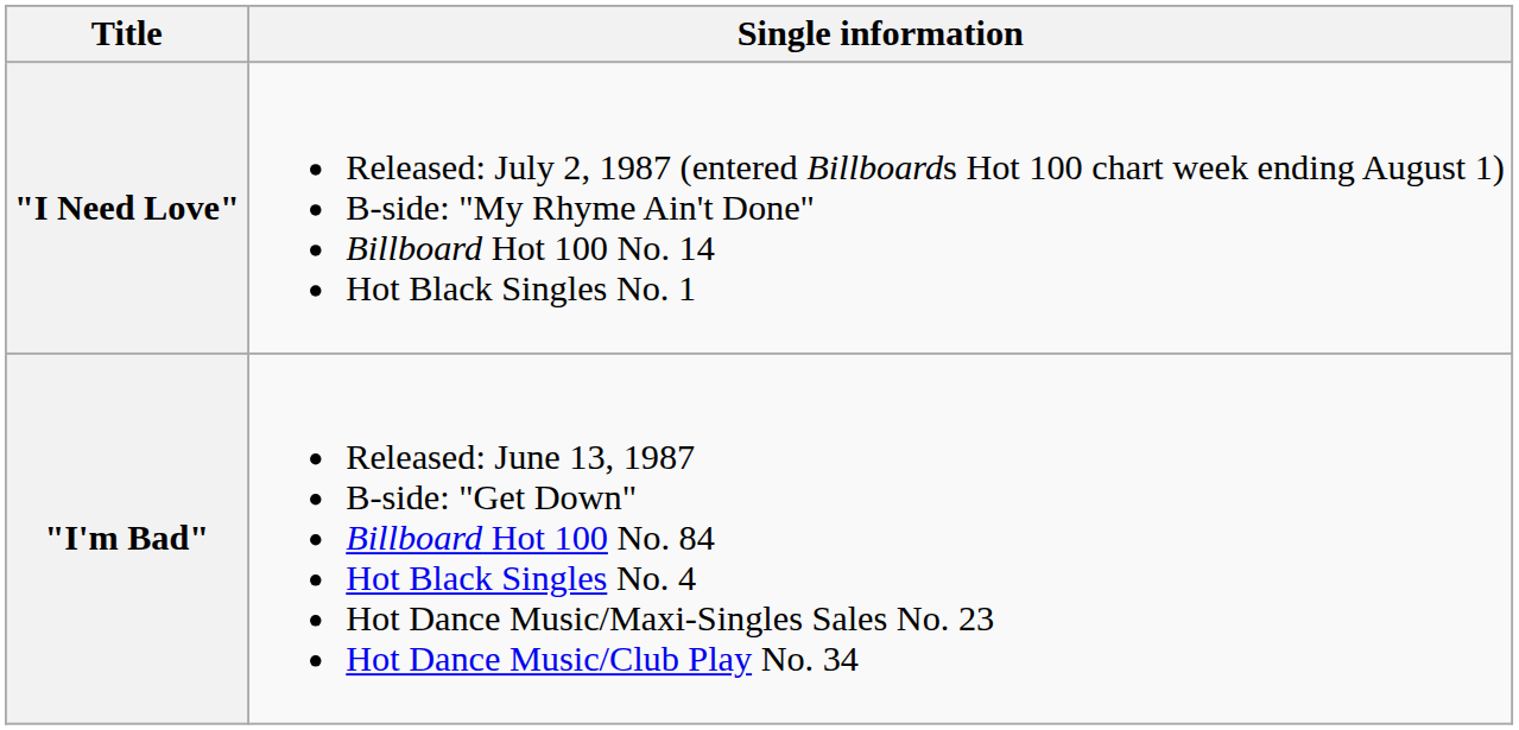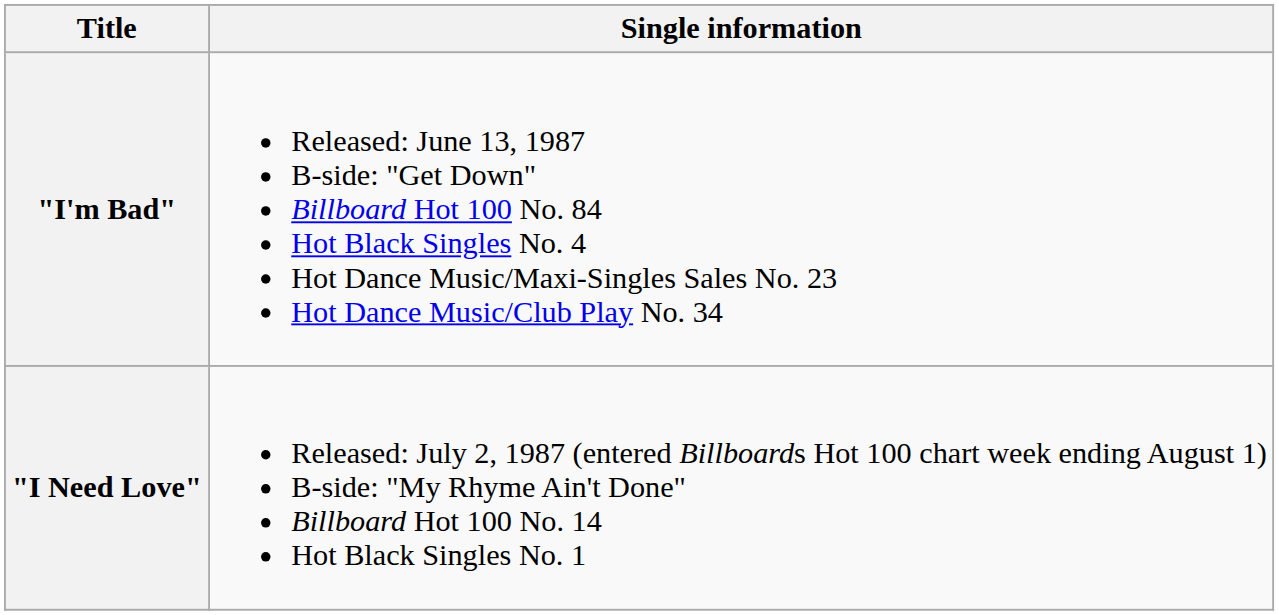rows swapped: "I'm Bad" <-> "I Need Love"
